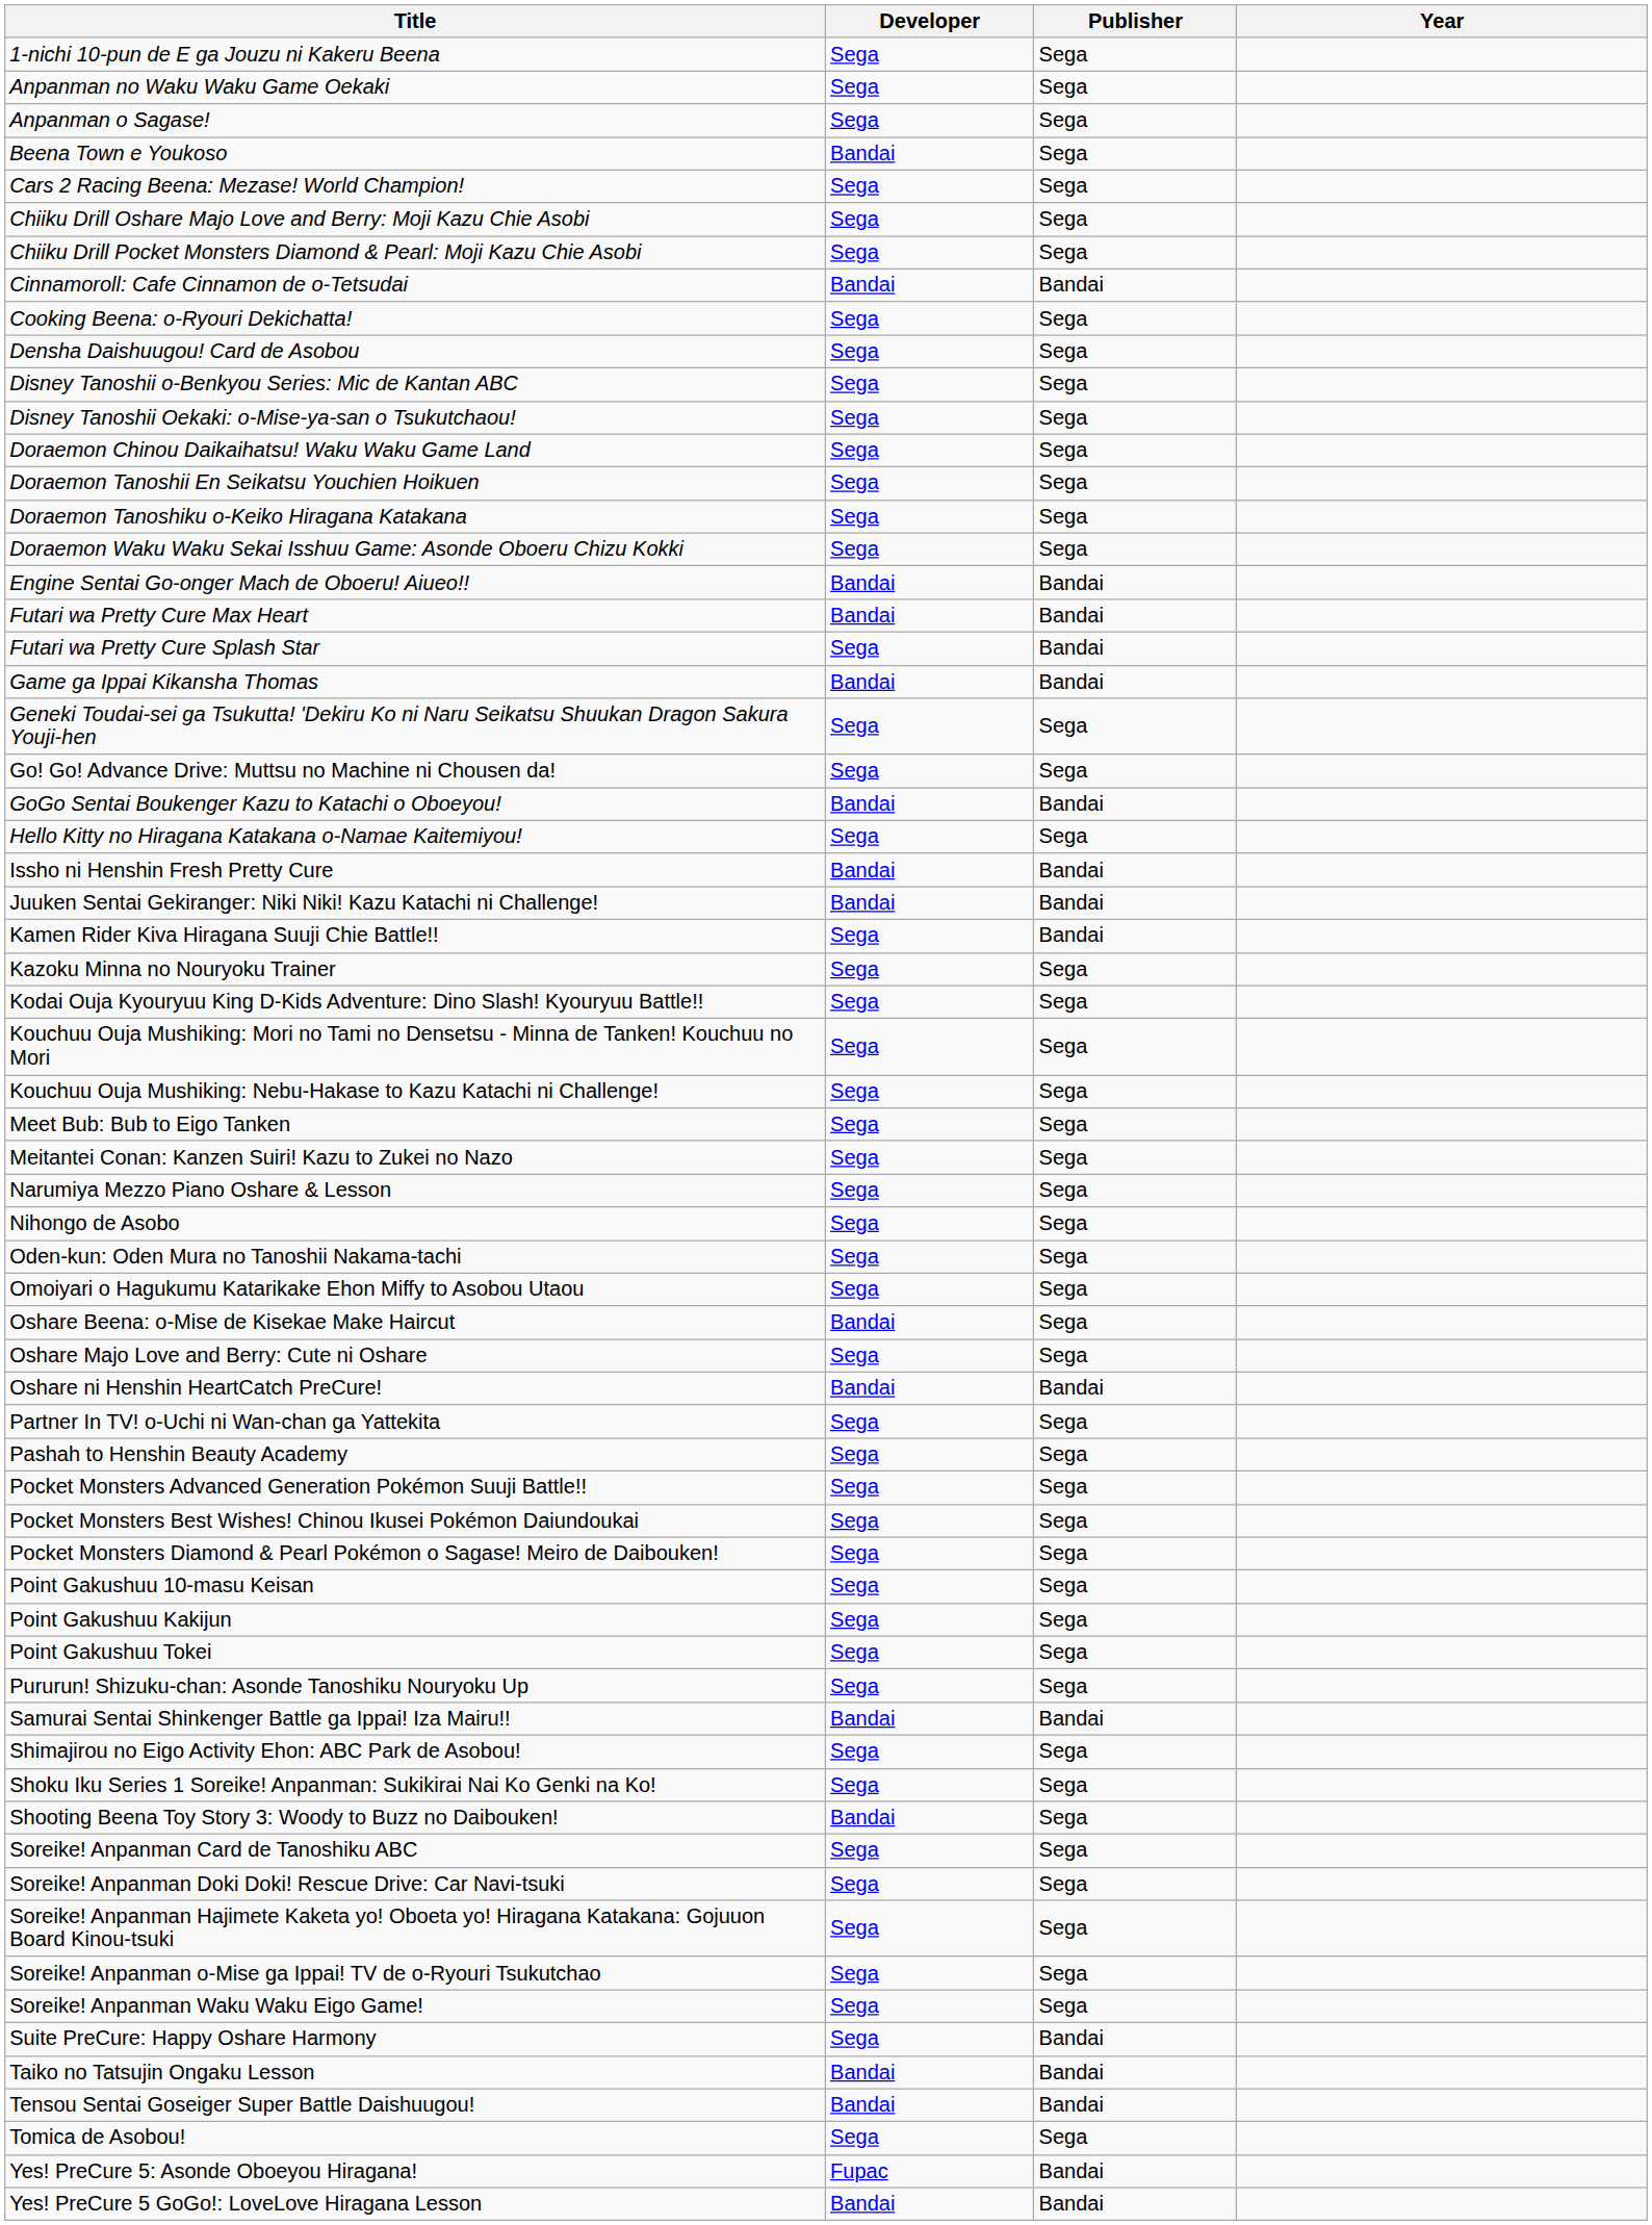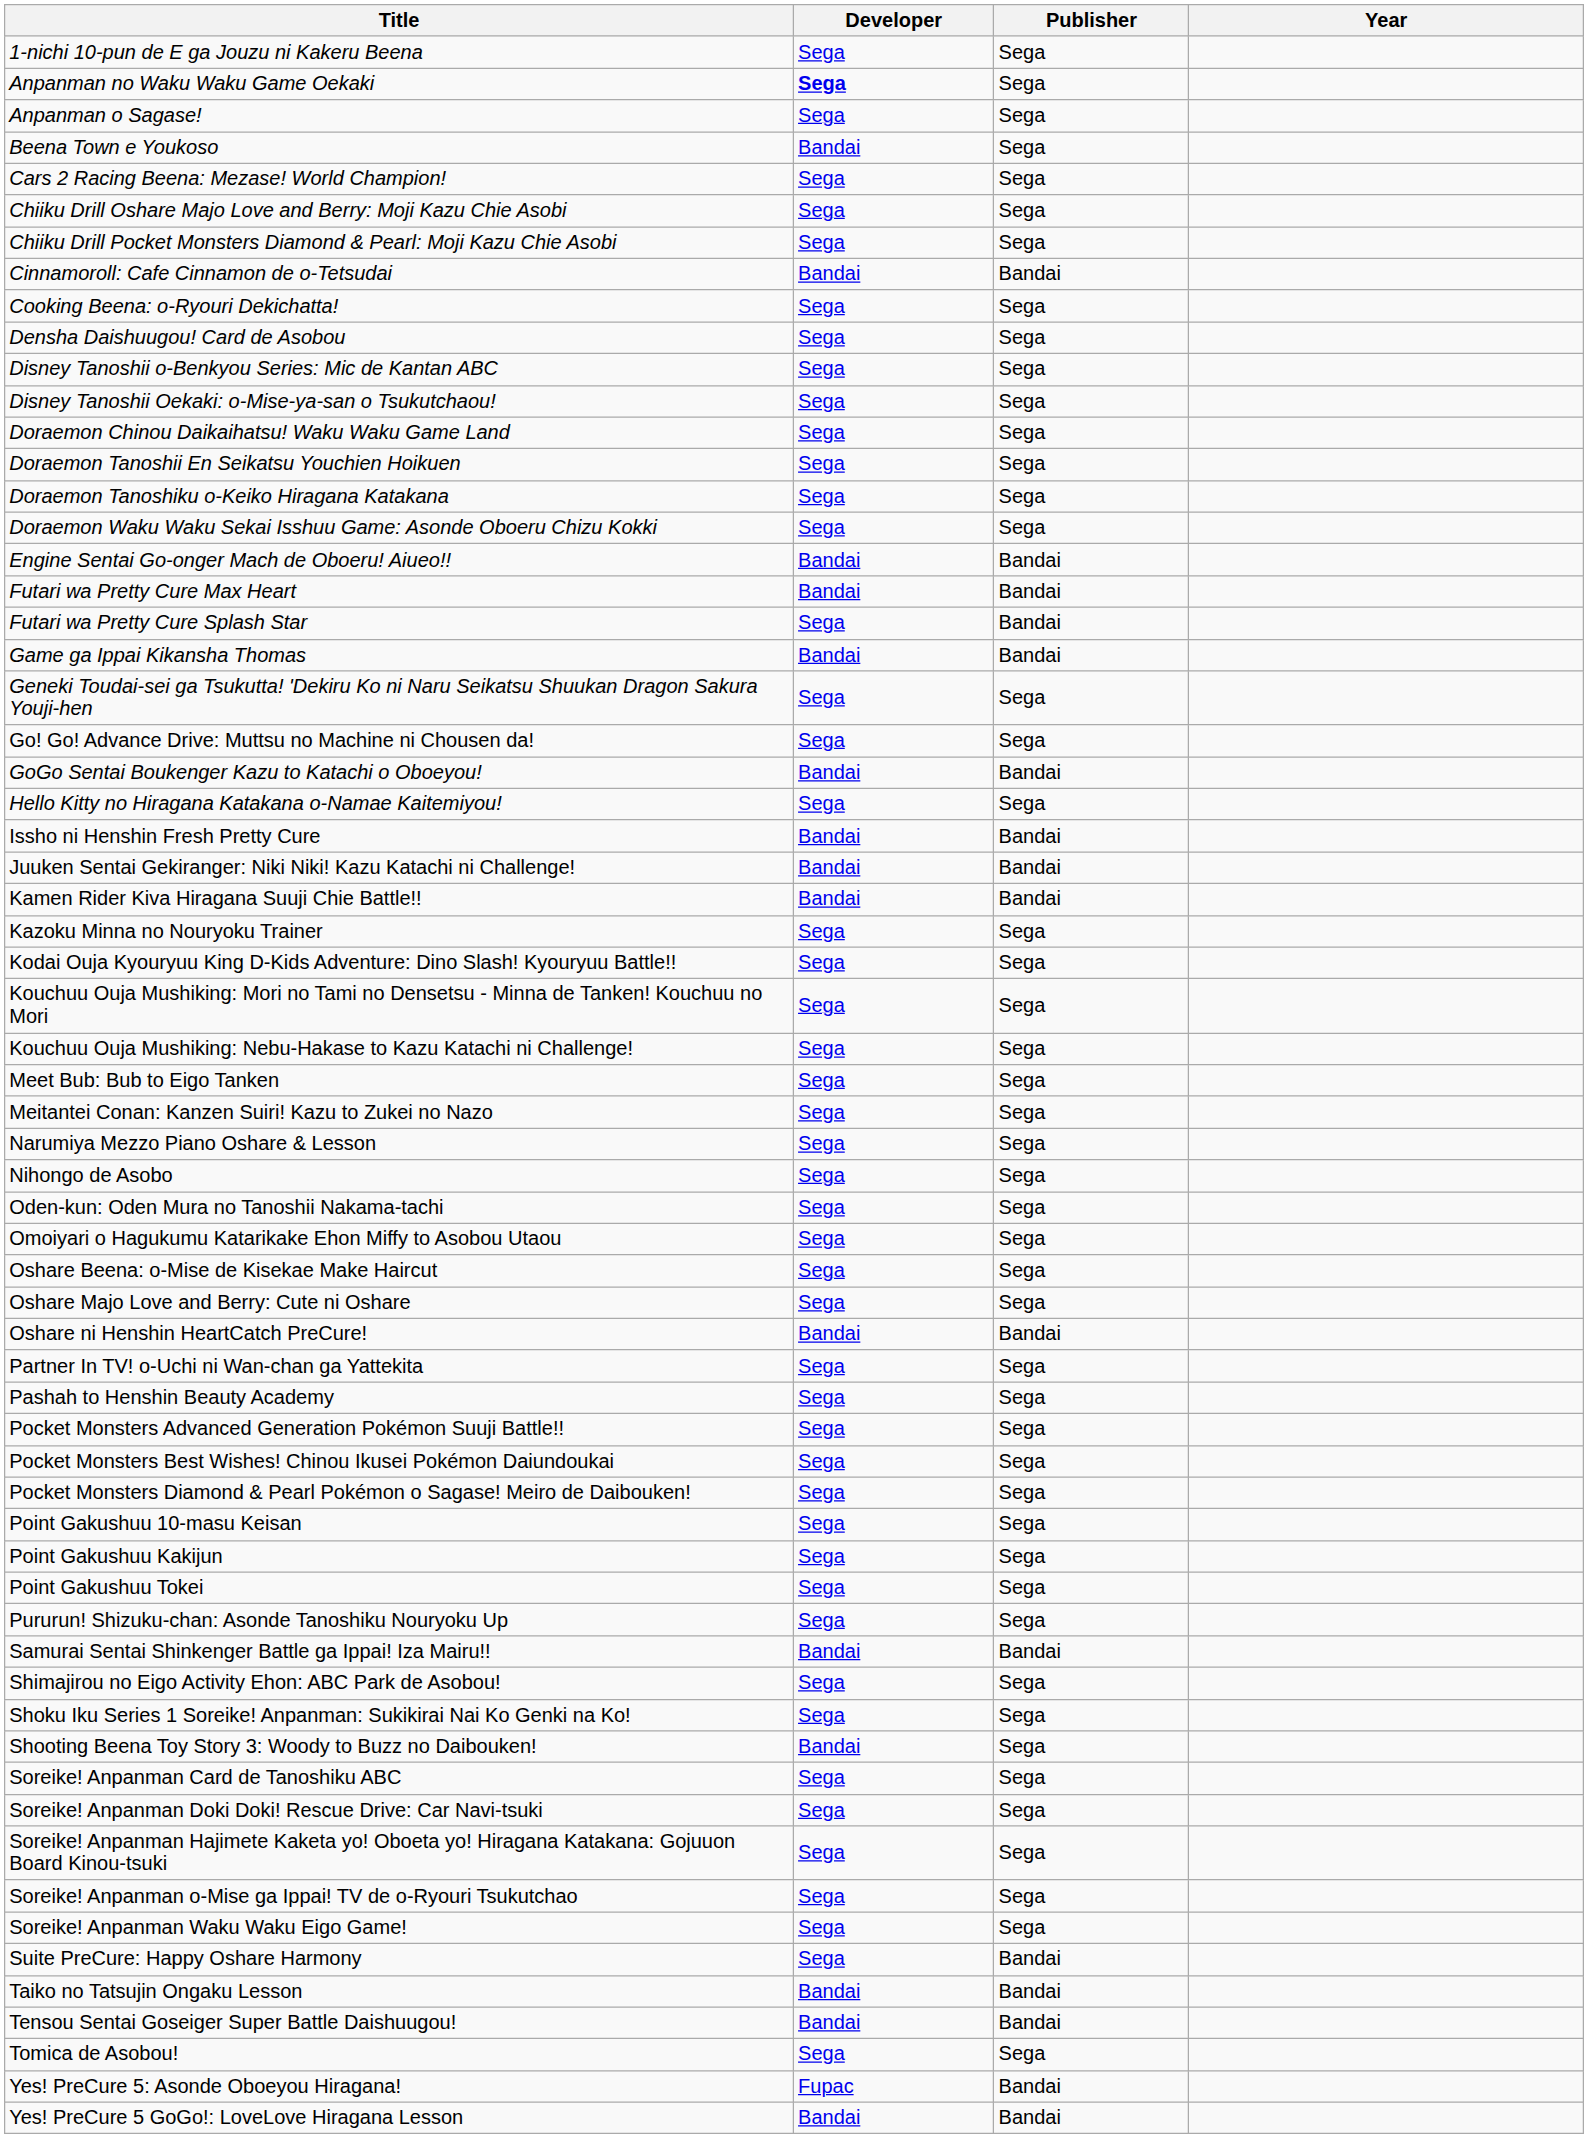Anpanman no Waku Waku Game Oekaki | Developer: normal -> bold
Kamen Rider Kiva Hiragana Suuji Chie Battle!! | Developer: Sega -> Bandai
Oshare Beena: o-Mise de Kisekae Make Haircut | Developer: Bandai -> Sega
